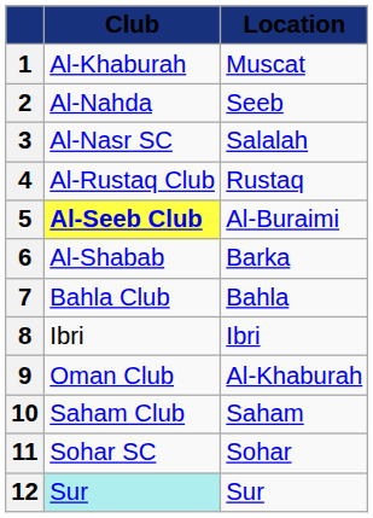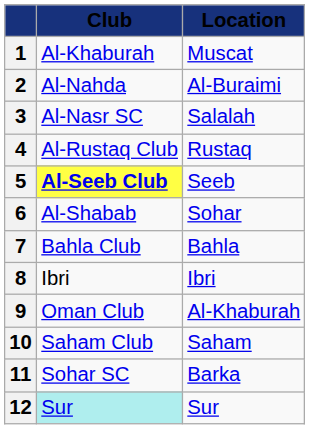2 | Location: Seeb -> Al-Buraimi
5 | Location: Al-Buraimi -> Seeb
6 | Location: Barka -> Sohar
11 | Location: Sohar -> Barka
